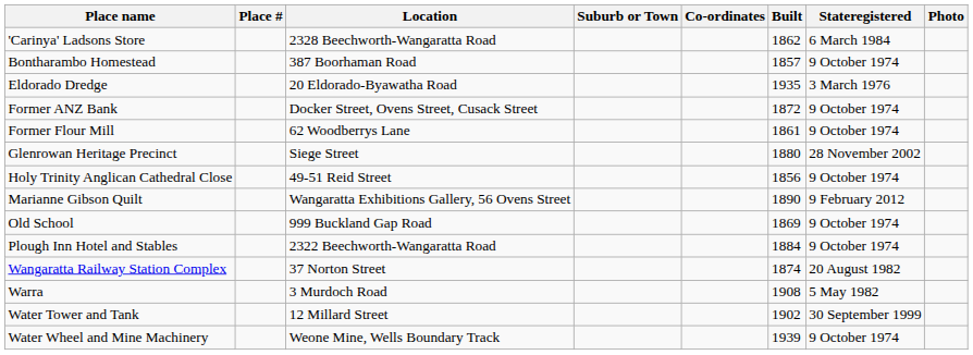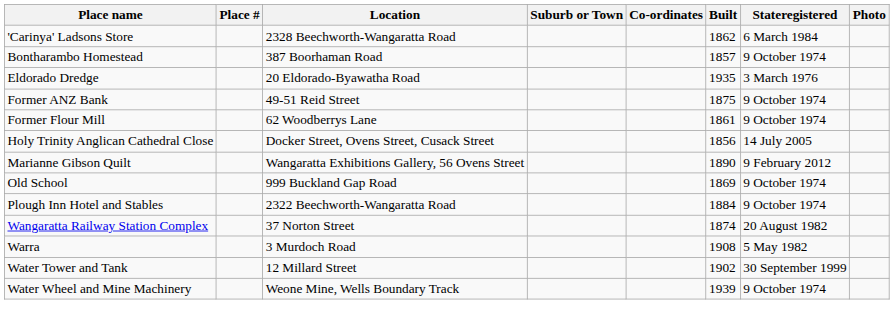Former ANZ Bank | Location: Docker Street, Ovens Street, Cusack Street -> 49-51 Reid Street
Former ANZ Bank | Built: 1872 -> 1875
- row: Glenrowan Heritage Precinct | Siege Street | 1880 | 28 November 2002
Holy Trinity Anglican Cathedral Close | Location: 49-51 Reid Street -> Docker Street, Ovens Street, Cusack Street
Holy Trinity Anglican Cathedral Close | Stateregistered: 9 October 1974 -> 14 July 2005
